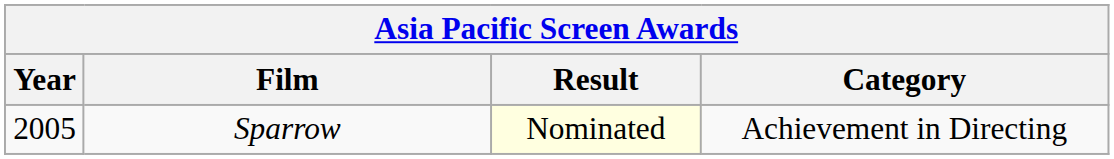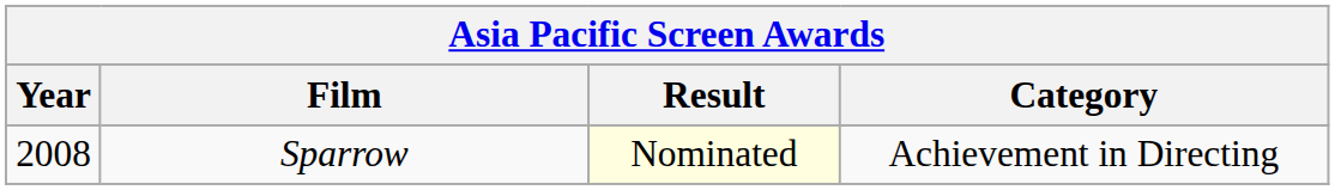Sparrow | Year: 2005 -> 2008
